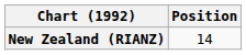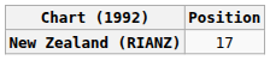New Zealand (RIANZ) | Position: 14 -> 17
